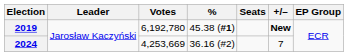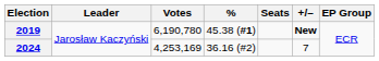2019 | Votes: 6,192,780 -> 6,190,780
2024 | Votes: 4,253,669 -> 4,253,169
